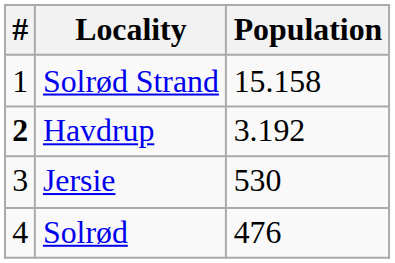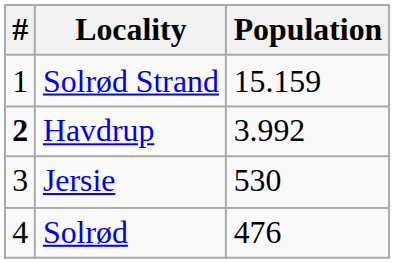Solrød Strand | Population: 15.158 -> 15.159
Havdrup | Population: 3.192 -> 3.992
